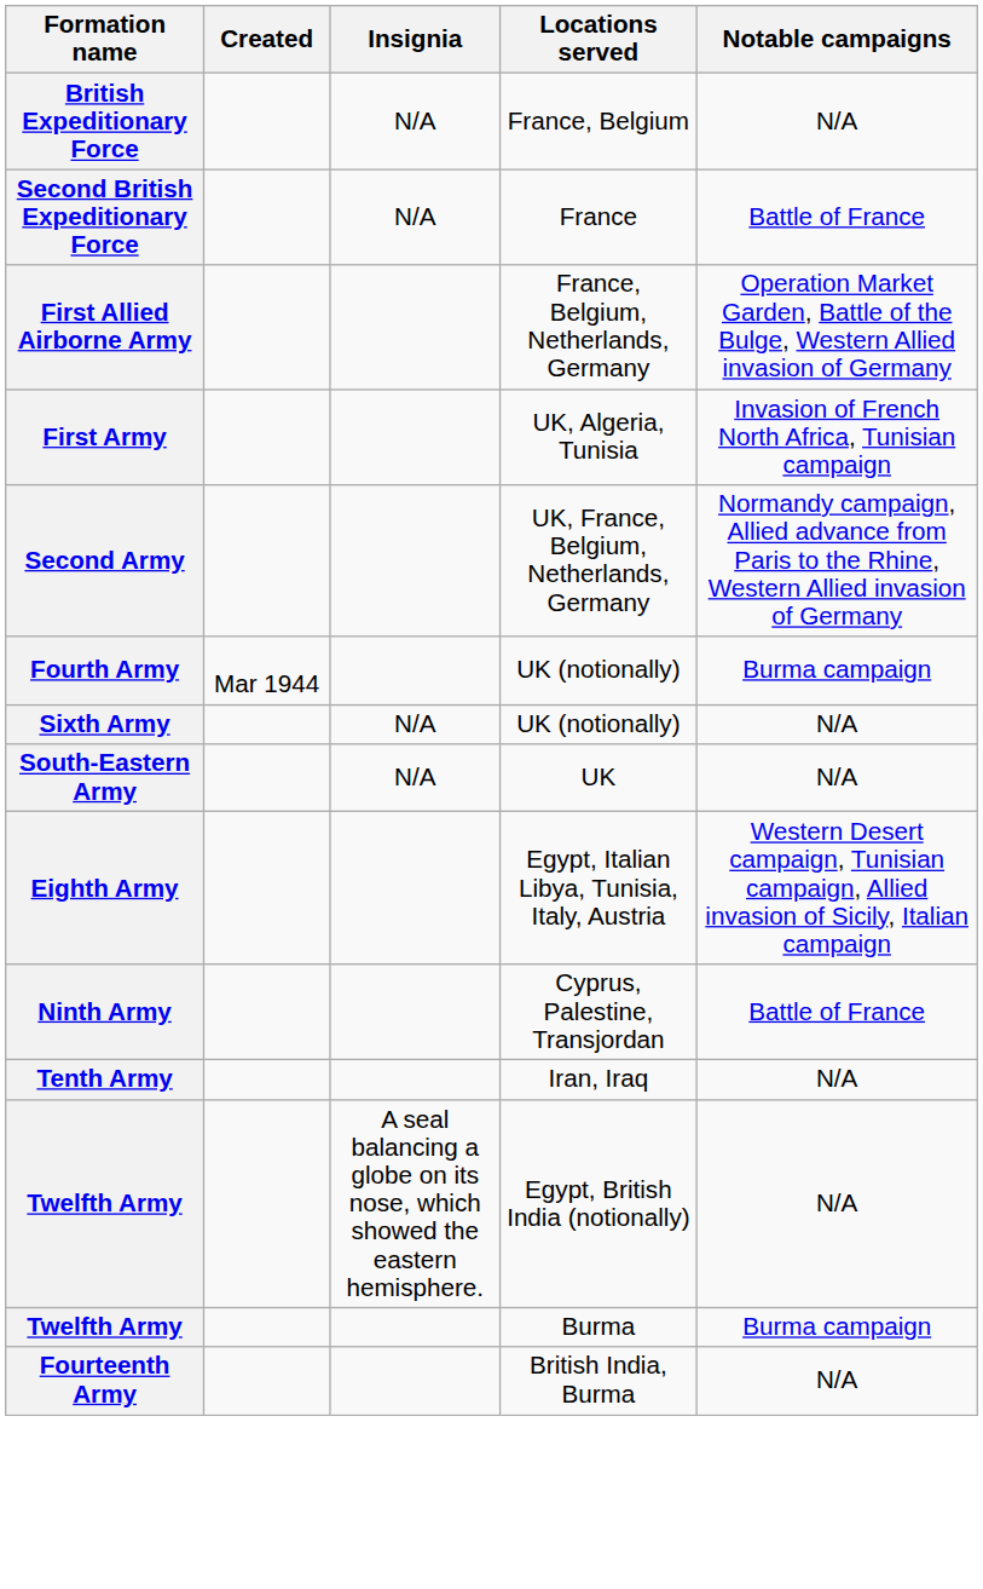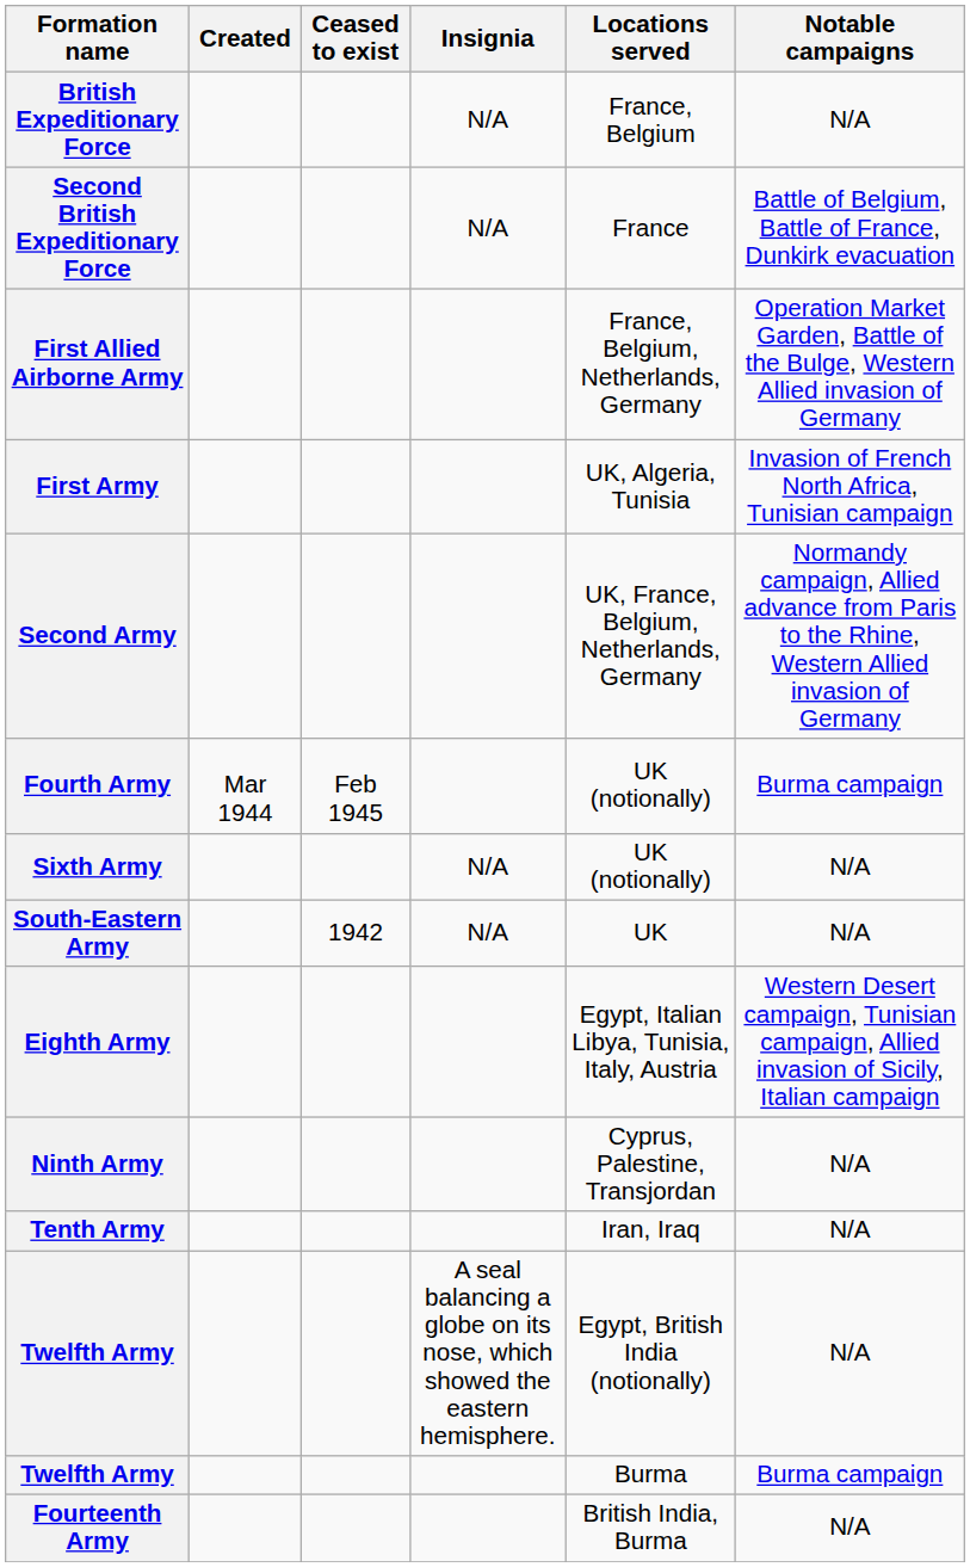+ column: Ceased to exist | Feb 1945 | 1942
Second British Expeditionary Force | Notable campaigns: Battle of France -> Battle of Belgium, Battle of France, Dunkirk evacuation
Ninth Army | Notable campaigns: Battle of France -> N/A
